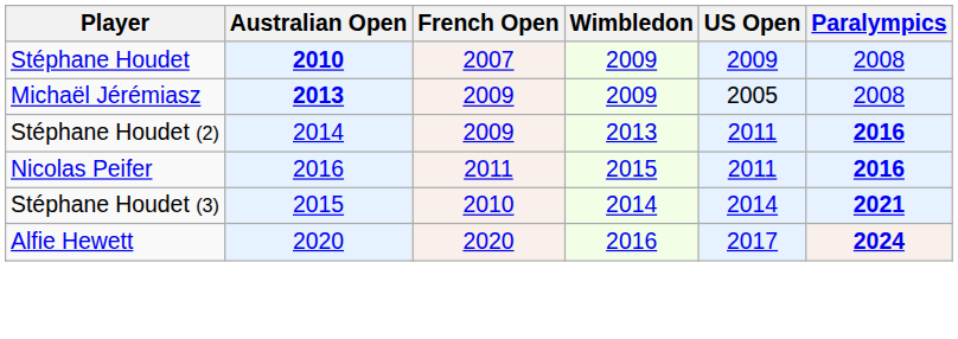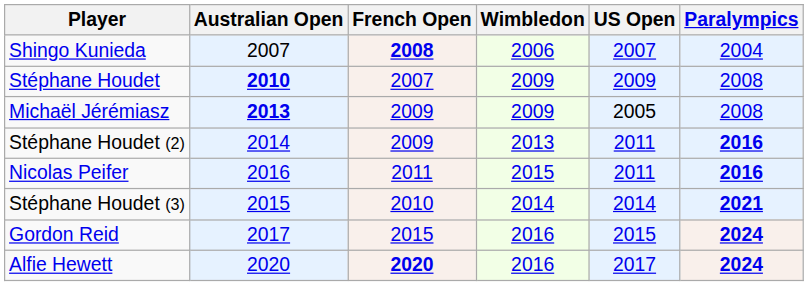+ row: Shingo Kunieda | 2007 | 2008 | 2006 | 2007 | 2004
+ row: Gordon Reid | 2017 | 2015 | 2016 | 2015 | 2024
Alfie Hewett | French Open: normal -> bold
